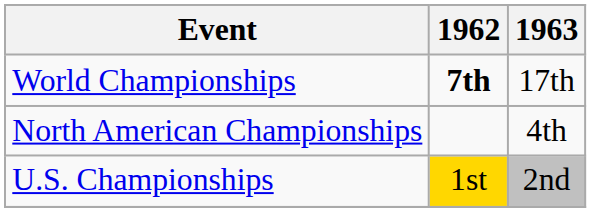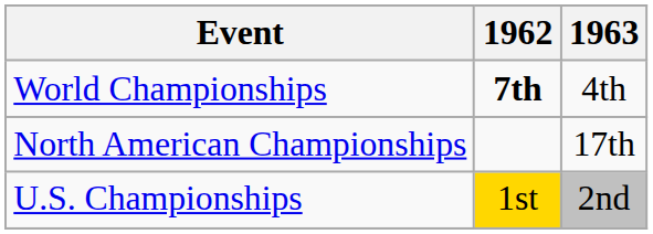World Championships | 1963: 17th -> 4th
North American Championships | 1963: 4th -> 17th
